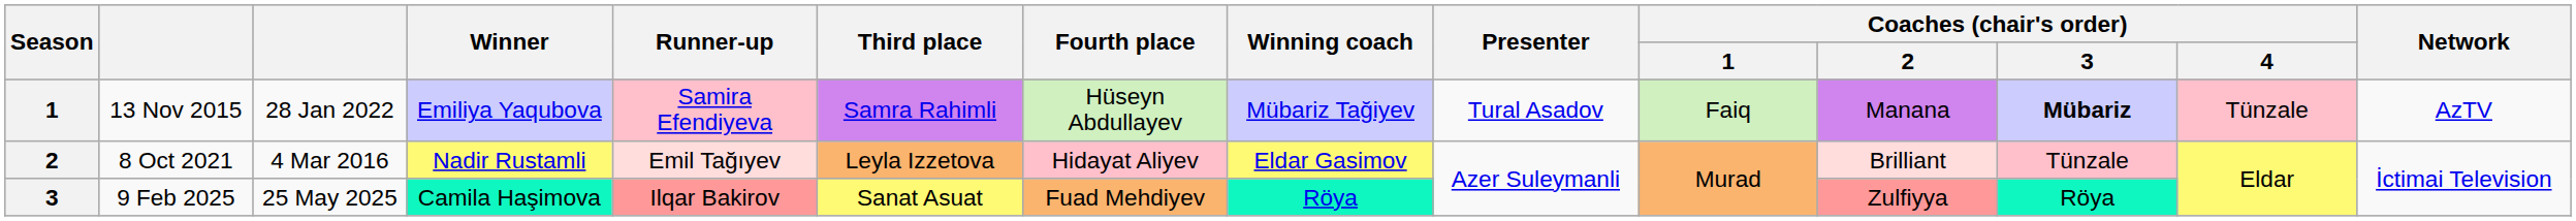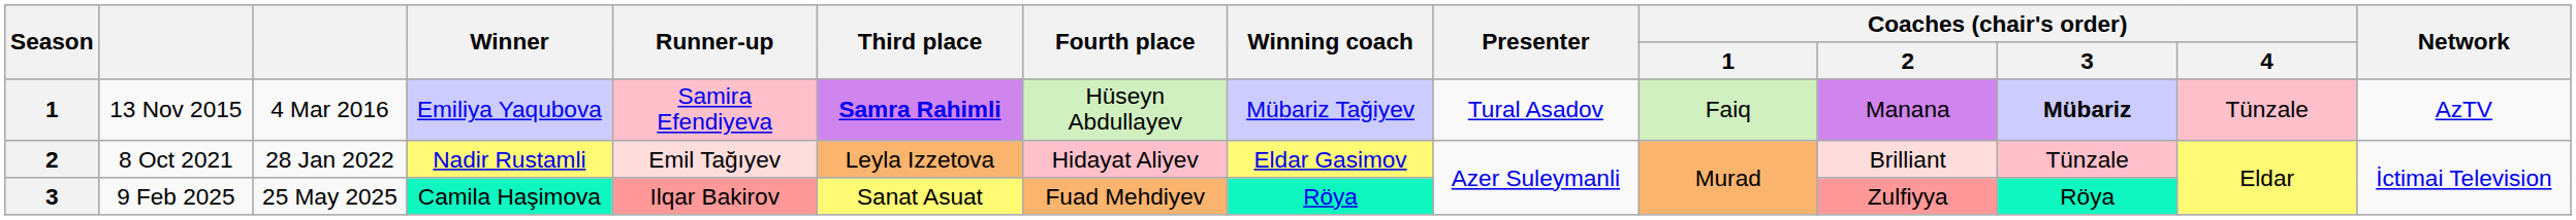13 Nov 2015 | column 3: 28 Jan 2022 -> 4 Mar 2016
13 Nov 2015 | Third place: normal -> bold
8 Oct 2021 | column 3: 4 Mar 2016 -> 28 Jan 2022
